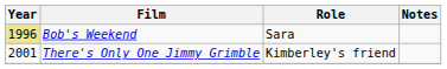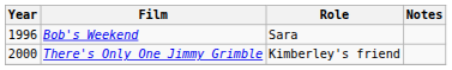Bob's Weekend | Year: khaki background -> no background
There's Only One Jimmy Grimble | Year: 2001 -> 2000
